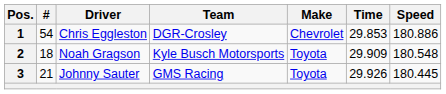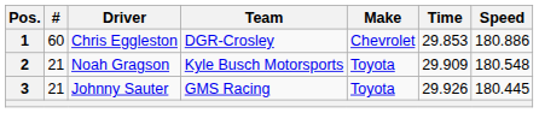1 | #: 54 -> 60
2 | #: 18 -> 21
